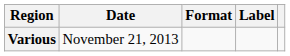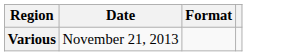- column: Label
